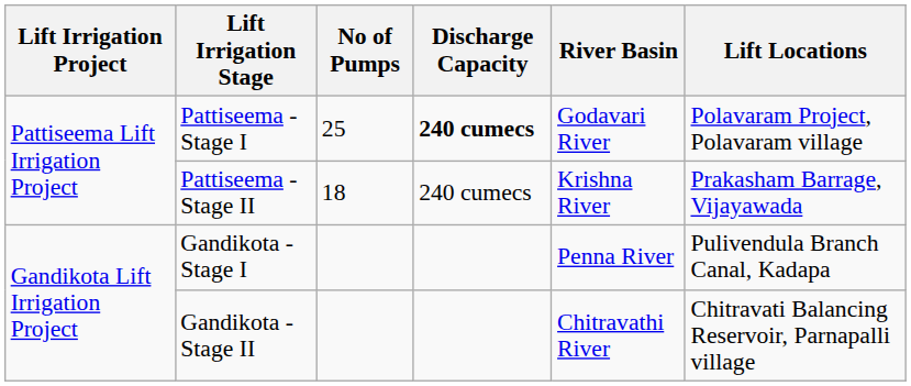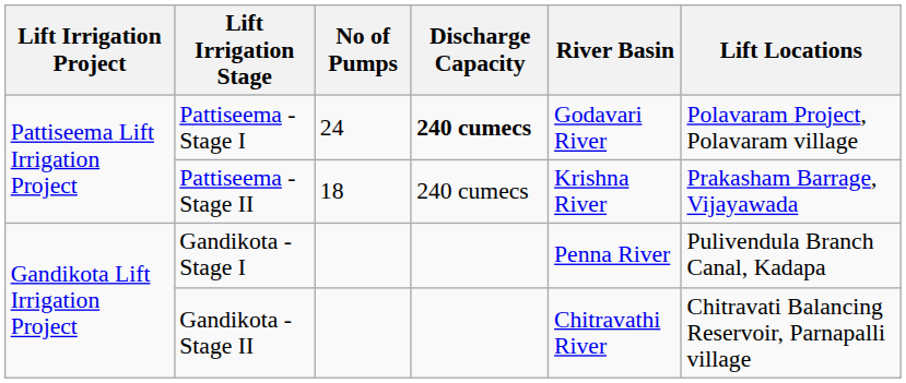Pattiseema - Stage I | No of Pumps: 25 -> 24
